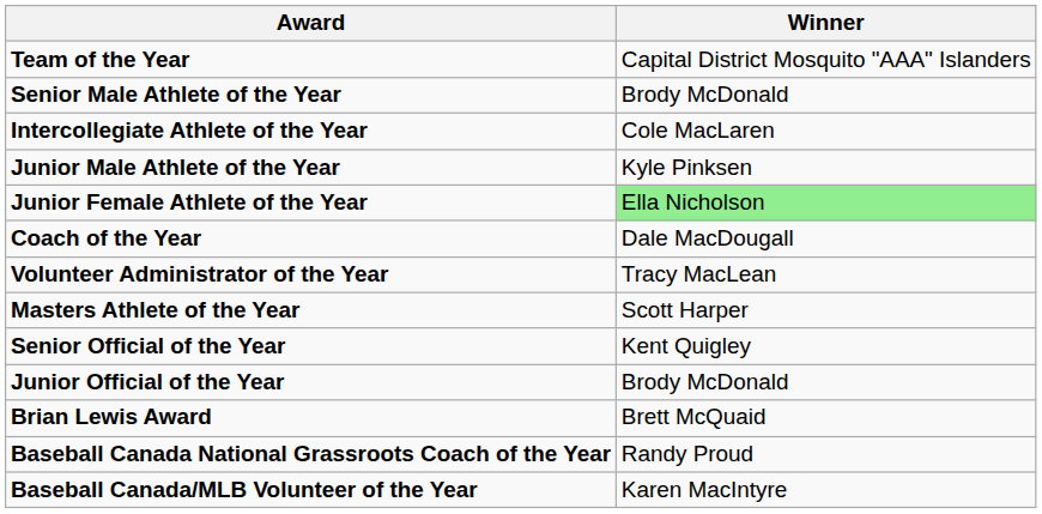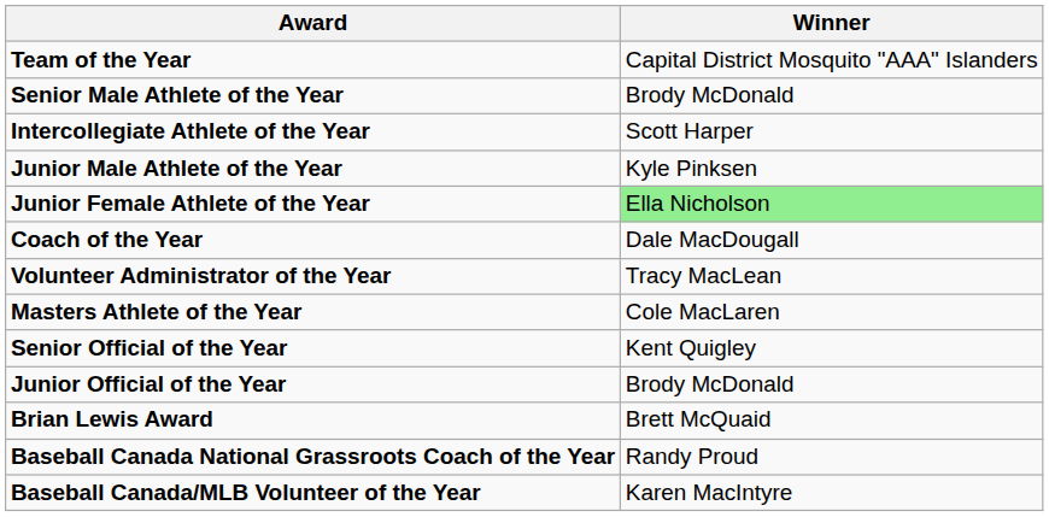Intercollegiate Athlete of the Year | Winner: Cole MacLaren -> Scott Harper
Masters Athlete of the Year | Winner: Scott Harper -> Cole MacLaren
